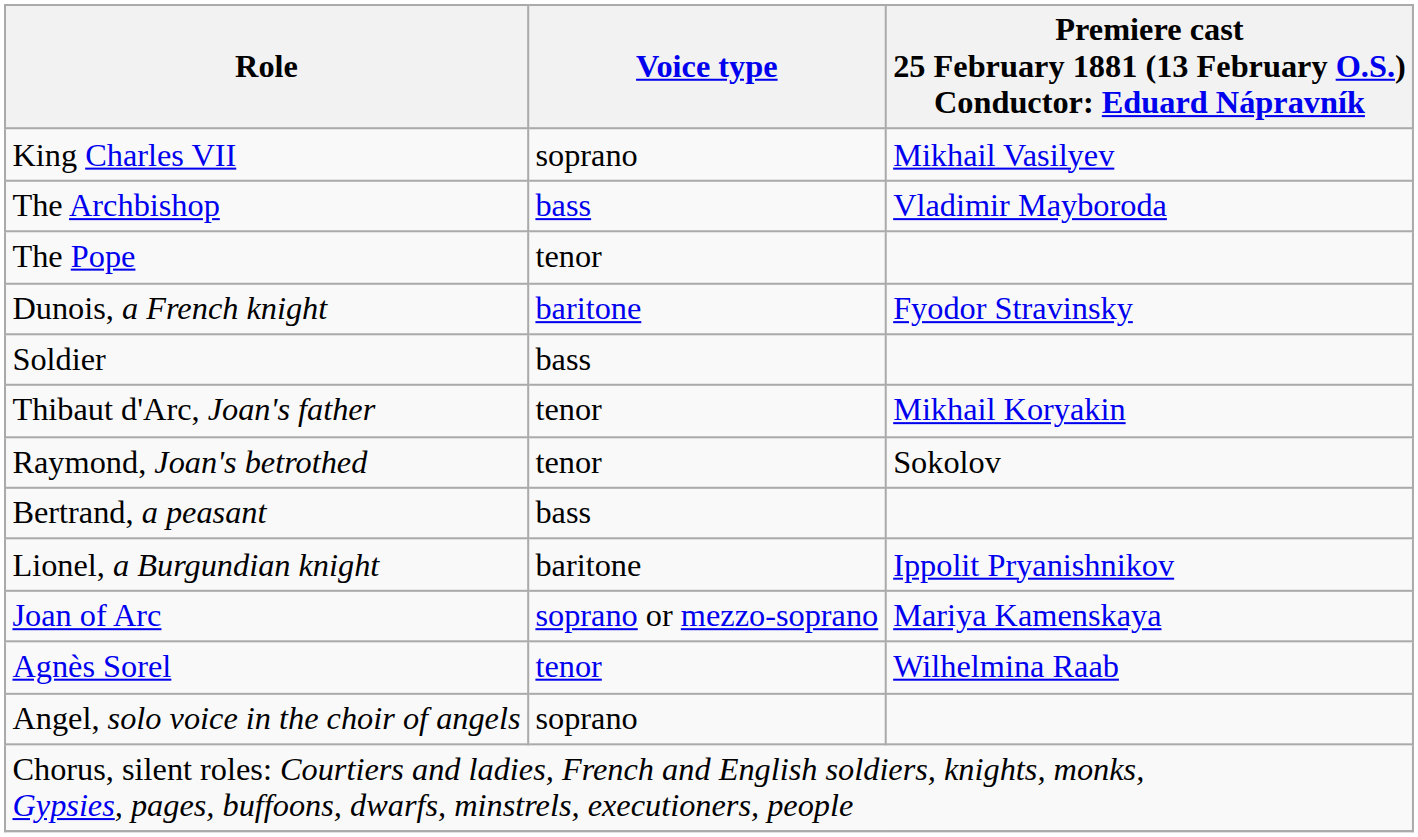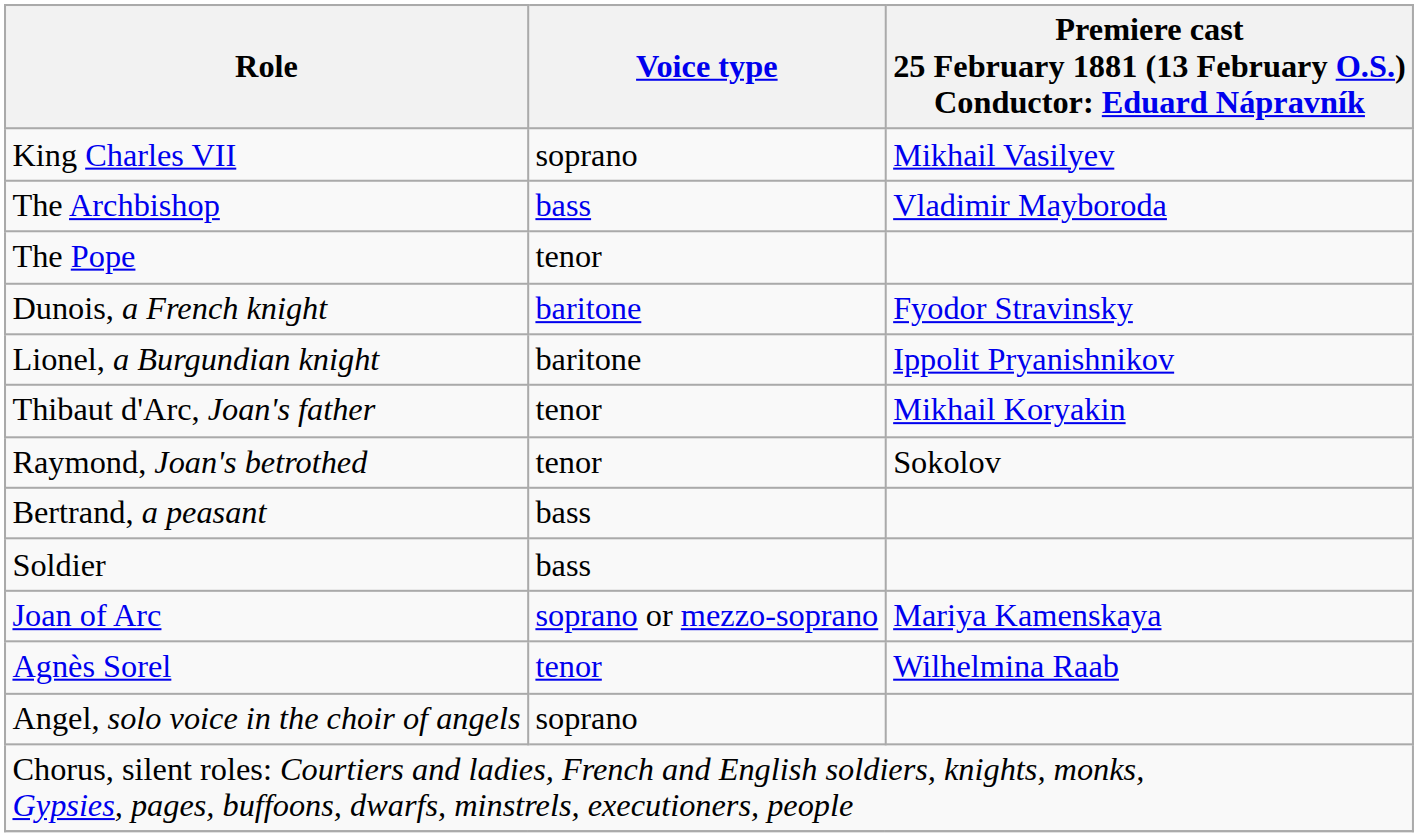rows swapped: Lionel, a Burgundian knight <-> Soldier
